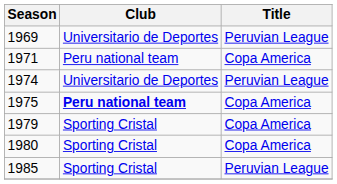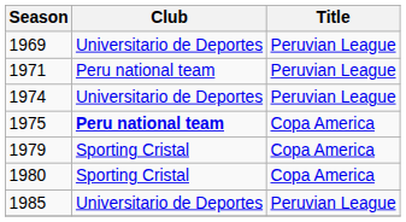1971 | Title: Copa America -> Peruvian League
1985 | Club: Sporting Cristal -> Universitario de Deportes
